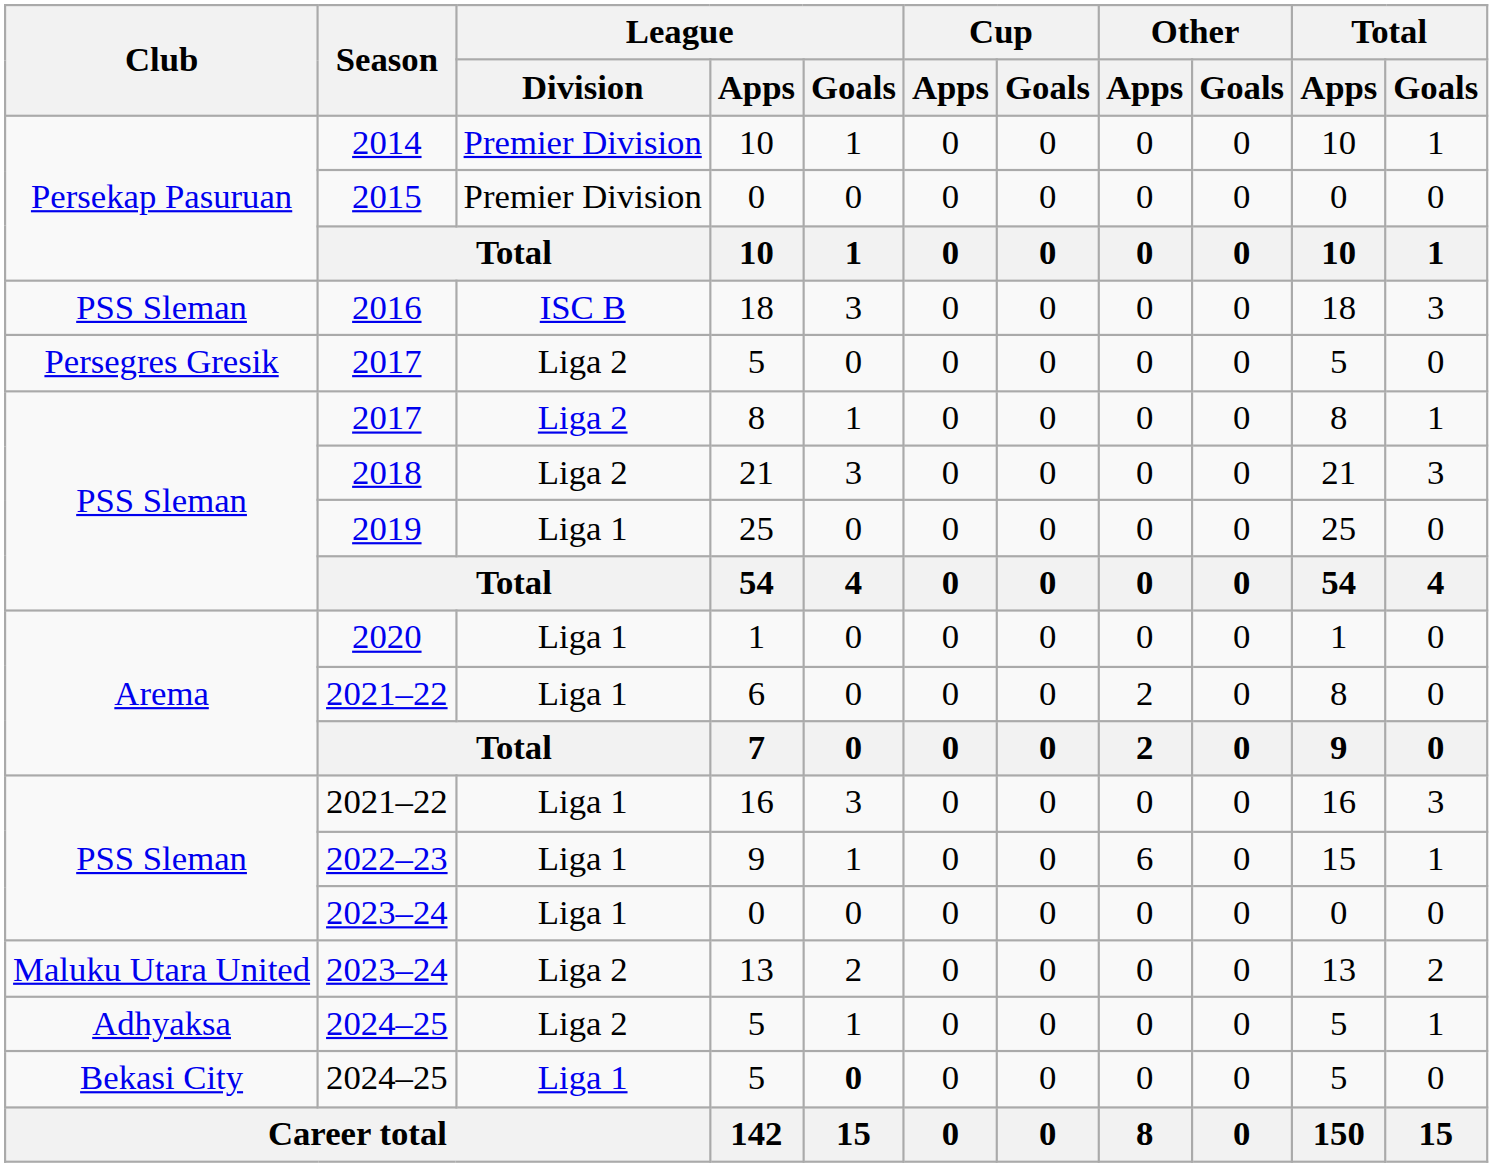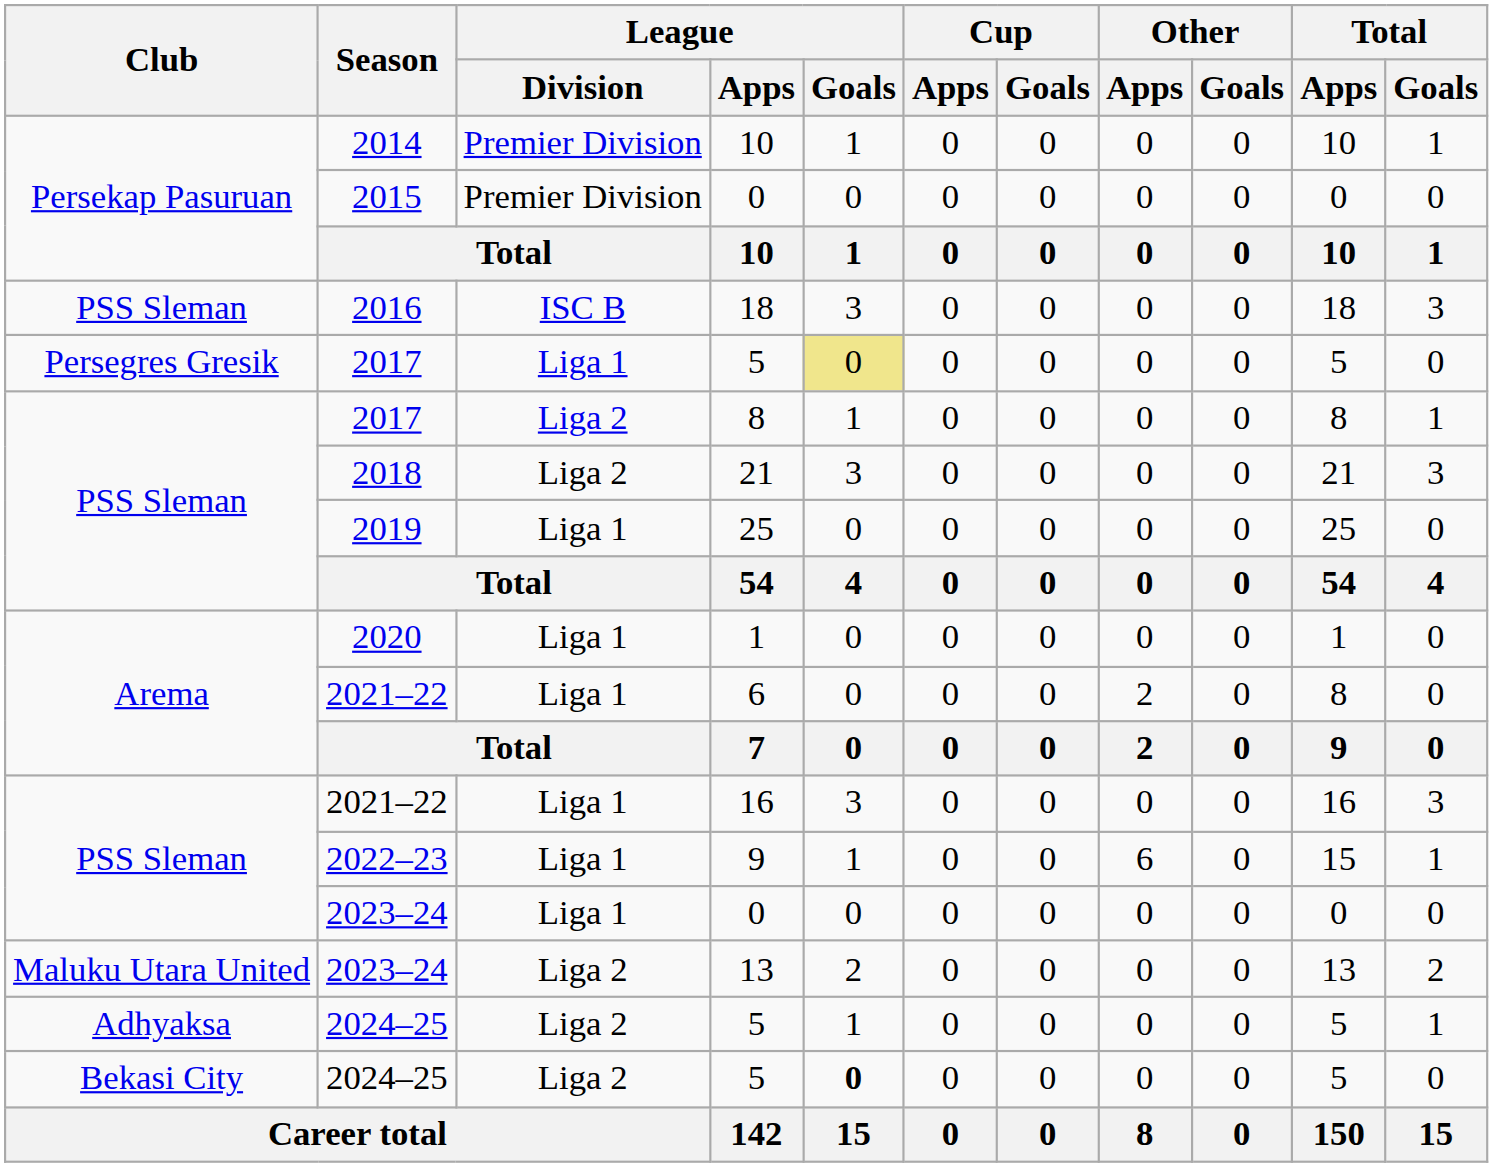Persegres Gresik / 5 | League / Division: Liga 2 -> Liga 1
Persegres Gresik / 5 | League / Goals: no background -> khaki background
Bekasi City / 5 | League / Division: Liga 1 -> Liga 2
